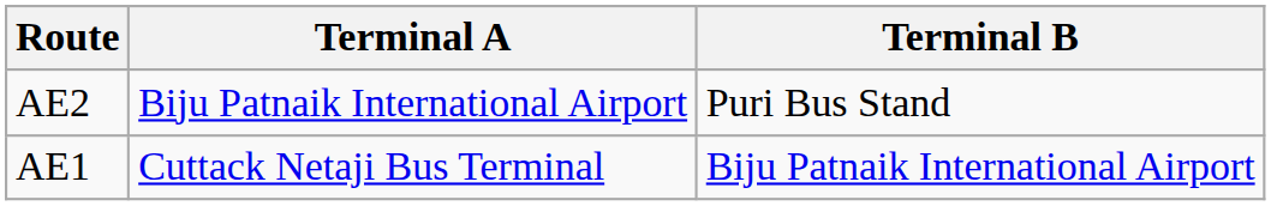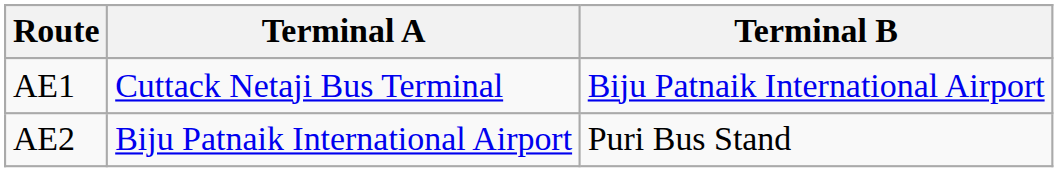rows swapped: AE1 <-> AE2
